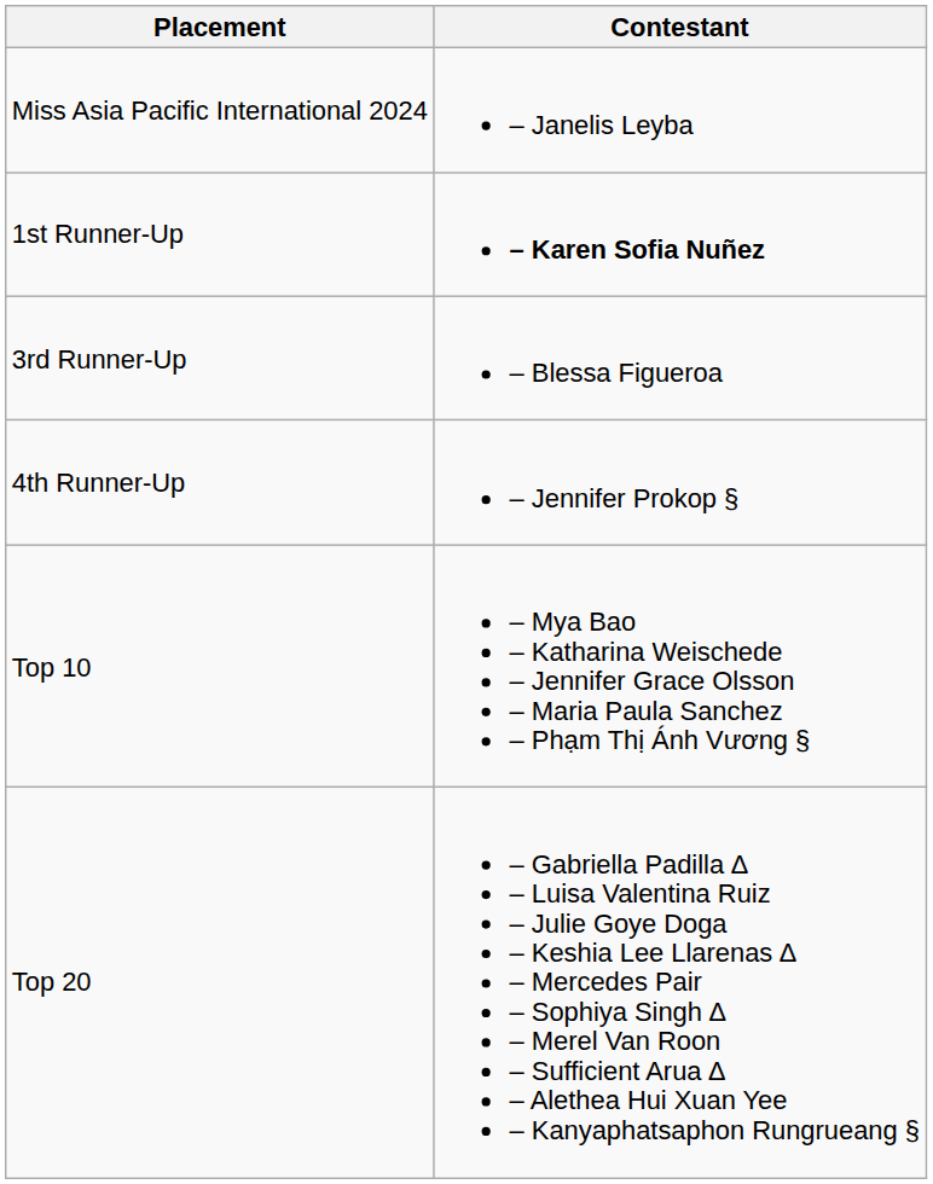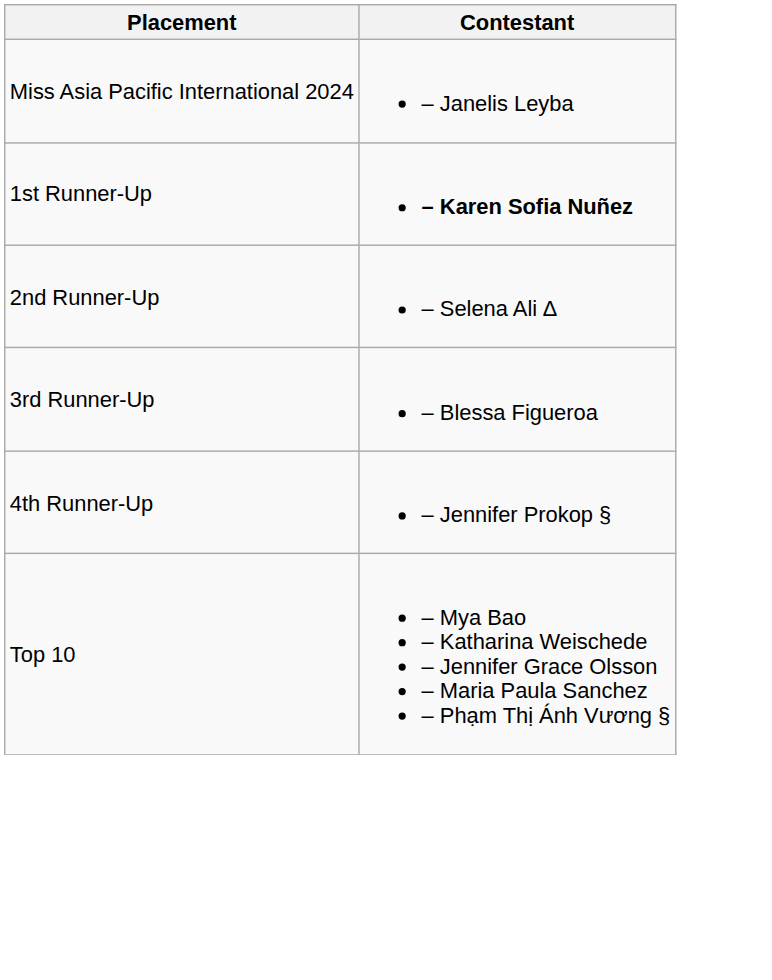+ row: 2nd Runner-Up | – Selena Ali ∆
- row: Top 20 | – Gabriella Padilla ∆ – Luisa Valentina Ruiz – Julie Goye Doga – Keshia Lee Llarenas ∆ – Mercedes Pair – Sophiya Singh ∆ – Merel Van Roon – Sufficient Arua ∆ – Alethea Hui Xuan Yee – Kanyaphatsaphon Rungrueang §
